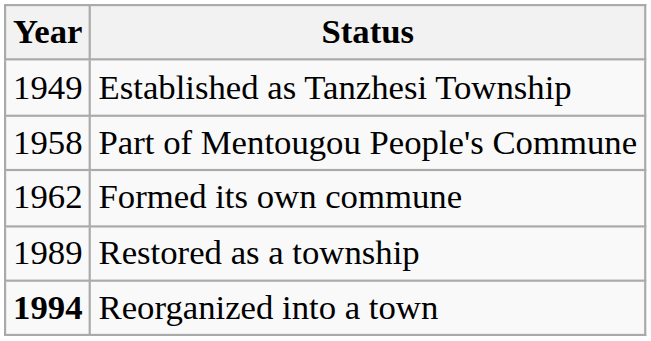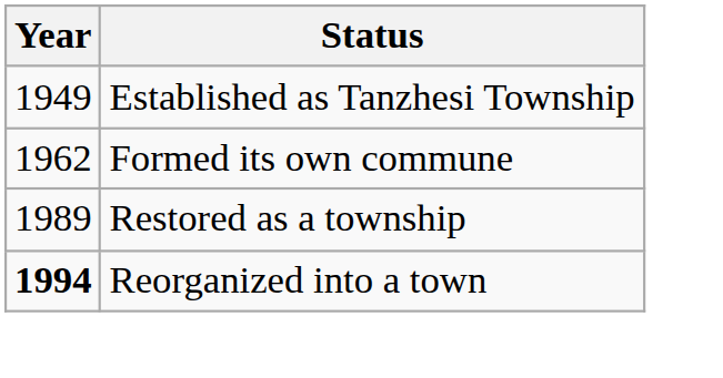- row: 1958 | Part of Mentougou People's Commune
